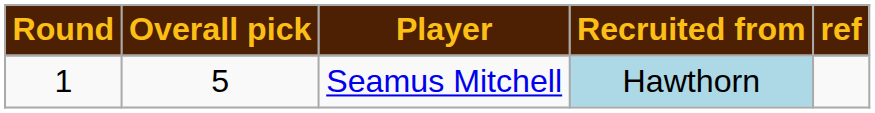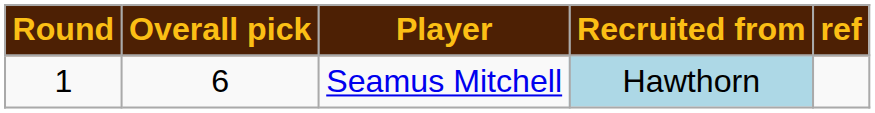Seamus Mitchell | Overall pick: 5 -> 6
